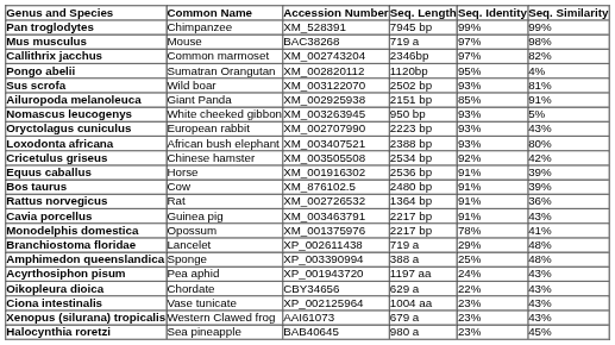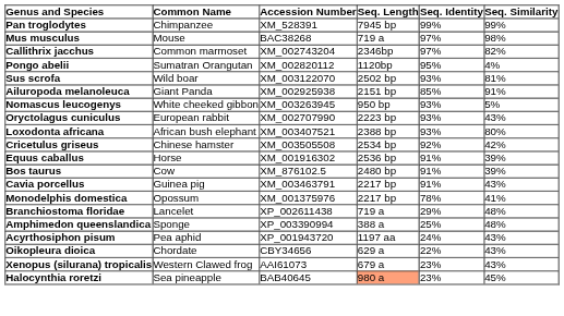- row: Rattus norvegicus | Rat | XM_002726532 | 1364 bp | 91% | 36%
- row: Ciona intestinalis | Vase tunicate | XP_002125964 | 1004 aa | 23% | 43%
Halocynthia roretzi | Seq. Length: no background -> lightsalmon background
